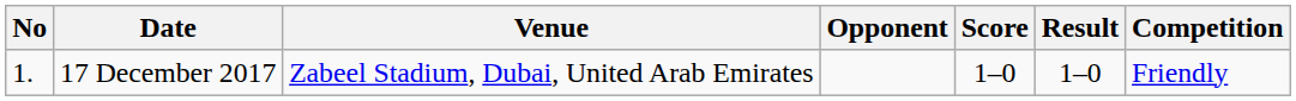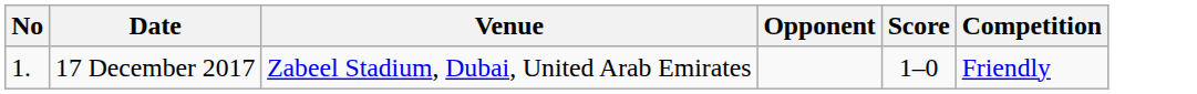- column: Result | 1–0
